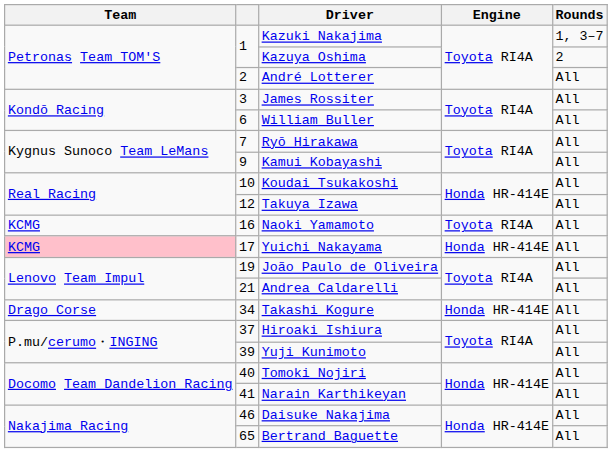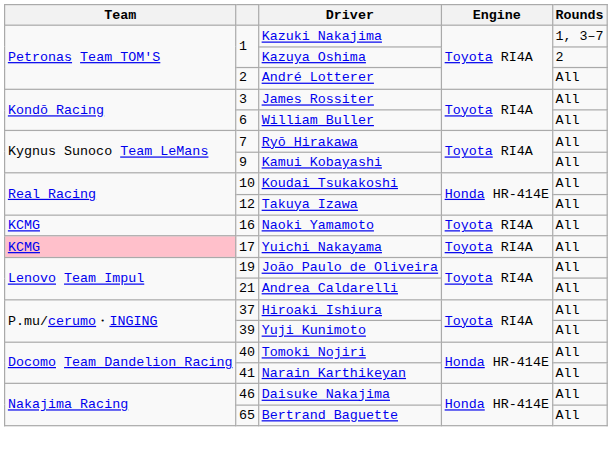Yuichi Nakayama | Engine: Honda HR-414E -> Toyota RI4A
- row: Drago Corse | 34 | Takashi Kogure | Honda HR-414E | All
